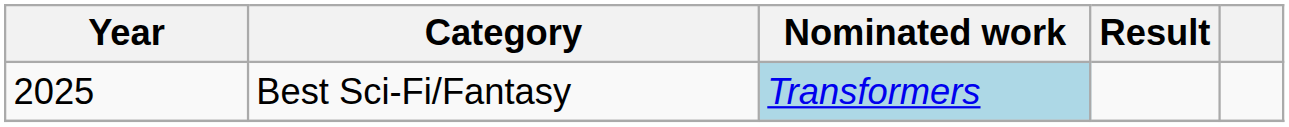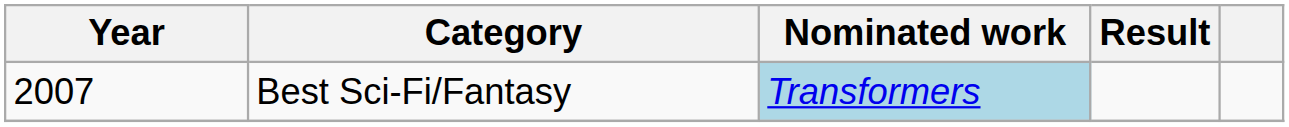Best Sci-Fi/Fantasy | Year: 2025 -> 2007
